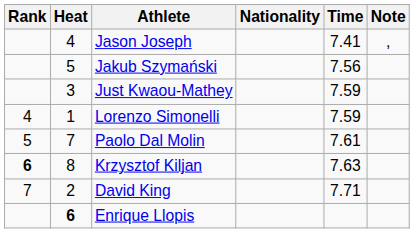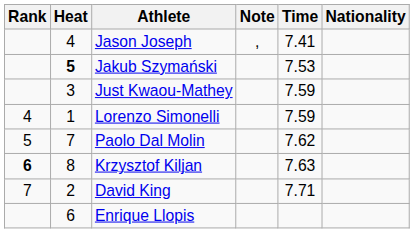columns swapped: Nationality <-> Note
Jakub Szymański | Heat: normal -> bold
Jakub Szymański | Time: 7.56 -> 7.53
Paolo Dal Molin | Time: 7.61 -> 7.62
Enrique Llopis | Heat: bold -> normal
